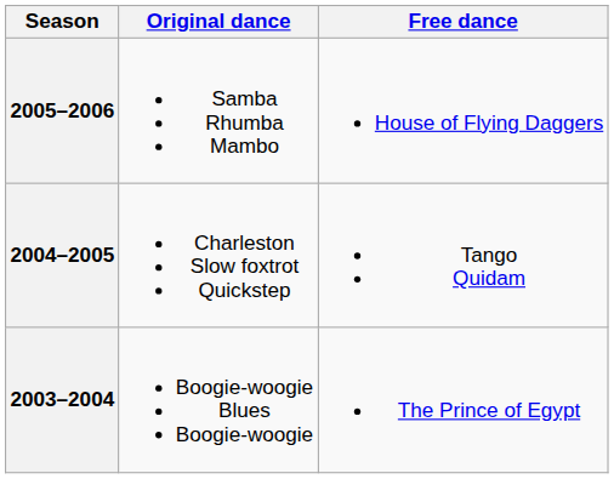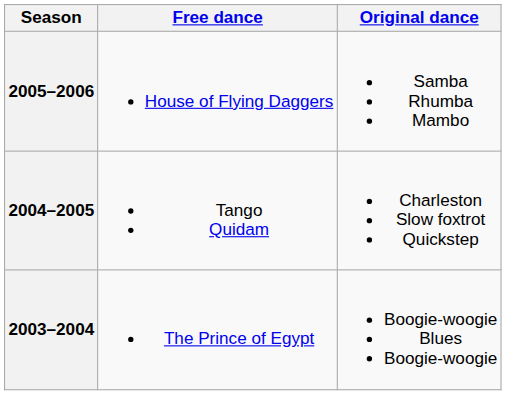columns swapped: Original dance <-> Free dance
